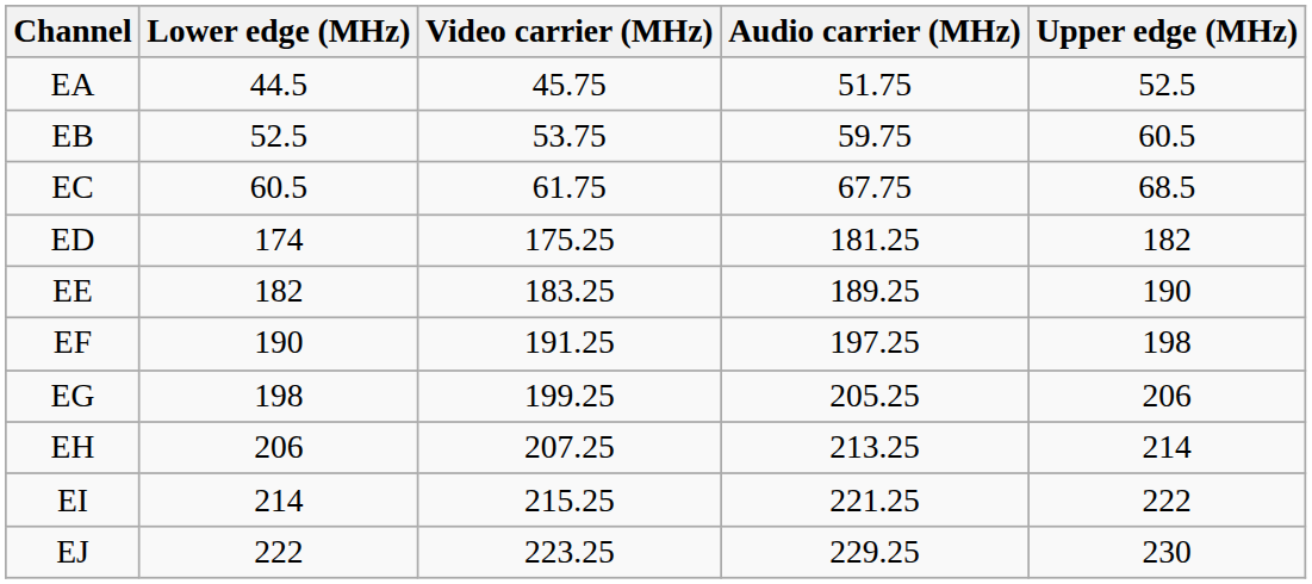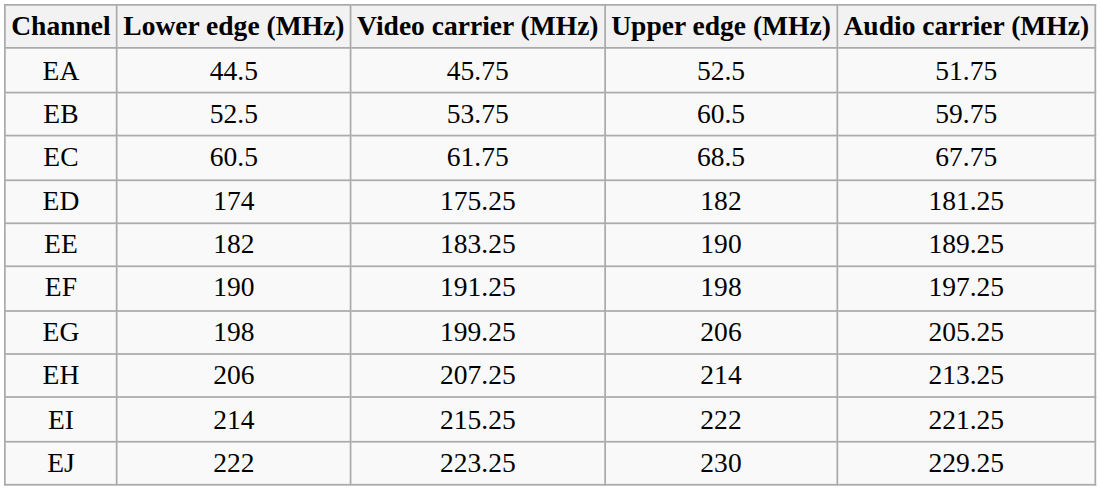columns swapped: Audio carrier (MHz) <-> Upper edge (MHz)
